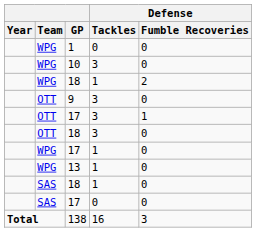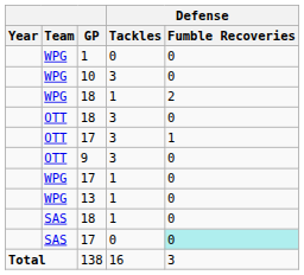rows swapped: OTT / 18 <-> 9
SAS / 17 | Defense / Fumble Recoveries: no background -> paleturquoise background
